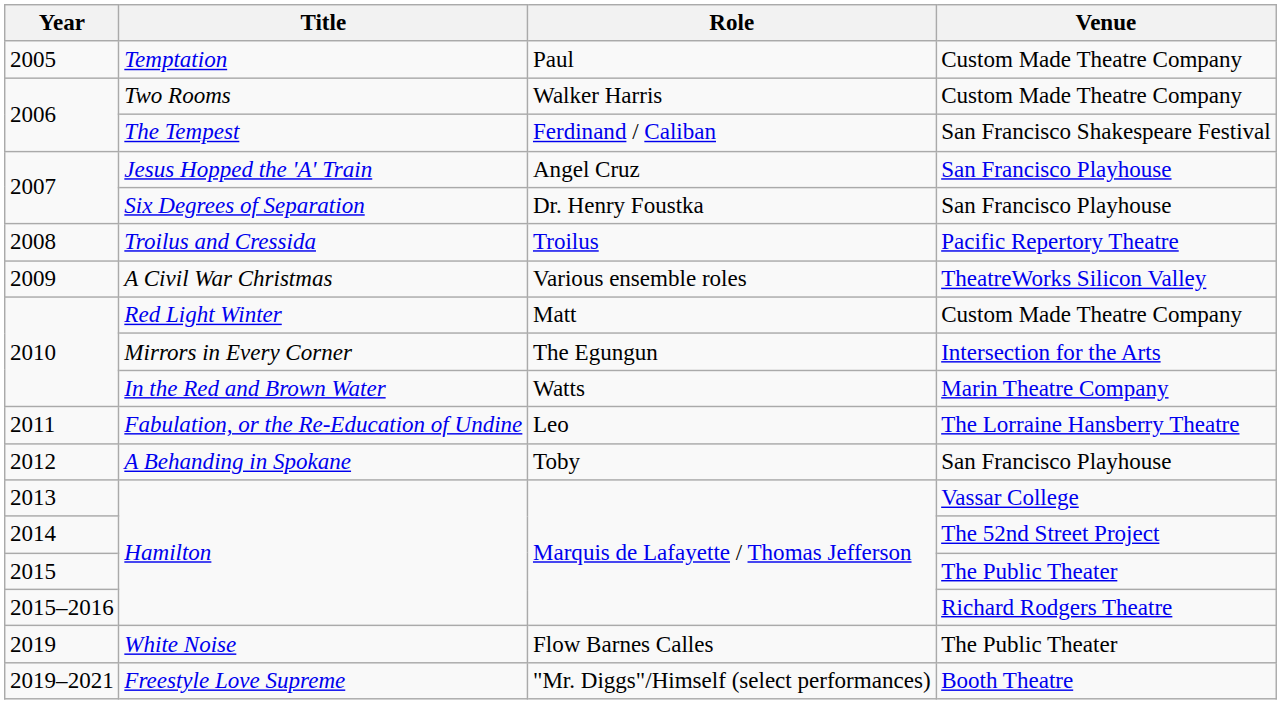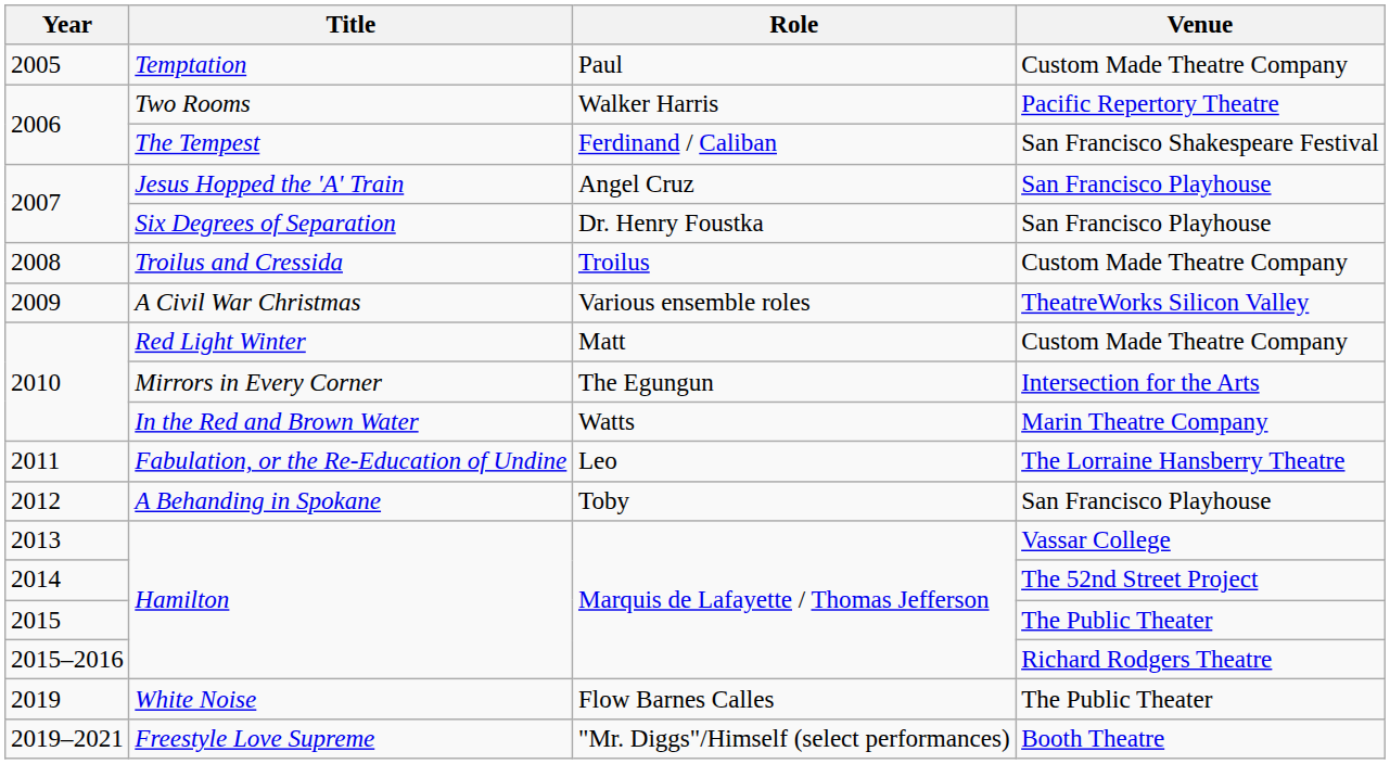Two Rooms | Venue: Custom Made Theatre Company -> Pacific Repertory Theatre
Troilus and Cressida | Venue: Pacific Repertory Theatre -> Custom Made Theatre Company
